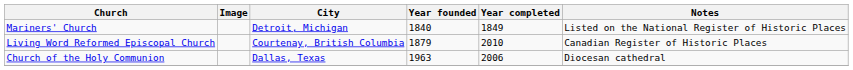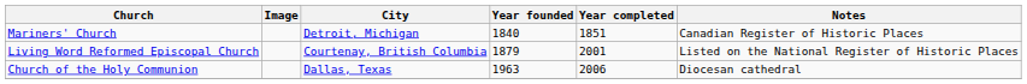Mariners' Church | Year completed: 1849 -> 1851
Mariners' Church | Notes: Listed on the National Register of Historic Places -> Canadian Register of Historic Places
Living Word Reformed Episcopal Church | Year completed: 2010 -> 2001
Living Word Reformed Episcopal Church | Notes: Canadian Register of Historic Places -> Listed on the National Register of Historic Places
